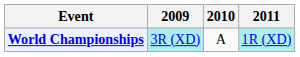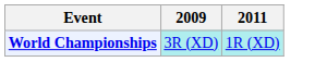- column: 2010 | A
